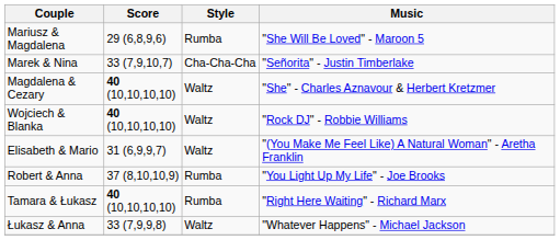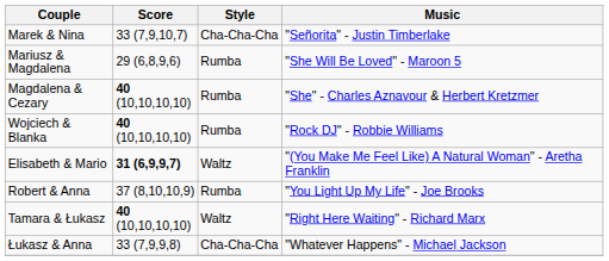rows swapped: Mariusz & Magdalena <-> Marek & Nina
Magdalena & Cezary | Style: Waltz -> Rumba
Wojciech & Blanka | Style: Waltz -> Rumba
Elisabeth & Mario | Score: normal -> bold
Tamara & Łukasz | Style: Rumba -> Waltz
Łukasz & Anna | Style: Waltz -> Cha-Cha-Cha
